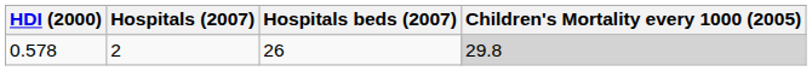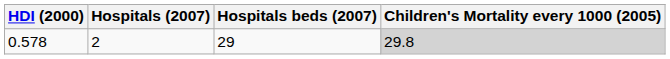0.578 | Hospitals beds (2007): 26 -> 29
